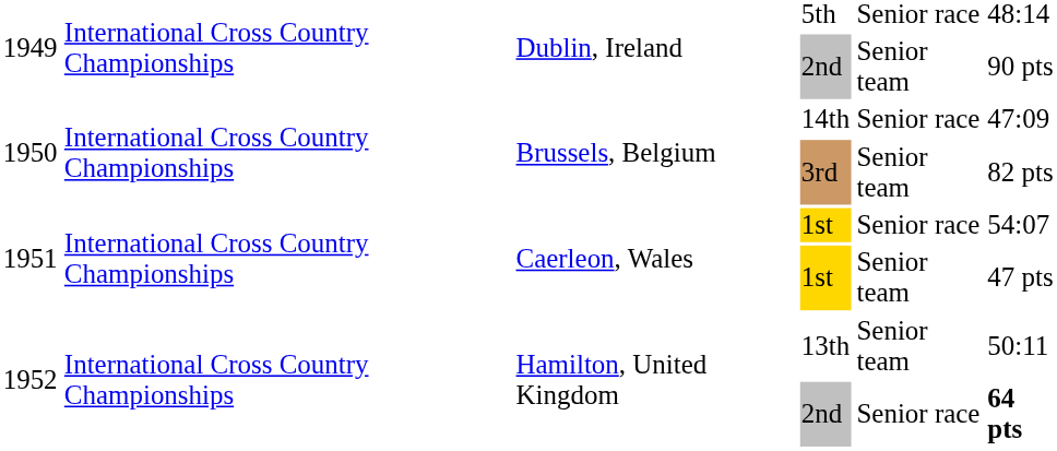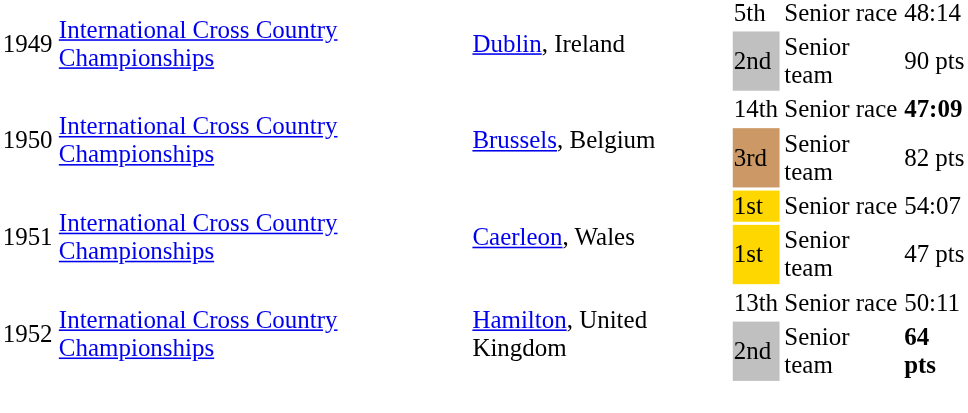14th | column 6: normal -> bold
13th | column 5: Senior team -> Senior race
1952 / 2nd | column 5: Senior race -> Senior team
